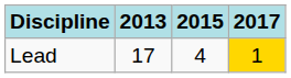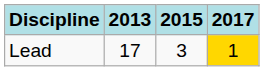Lead | 2015: 4 -> 3
